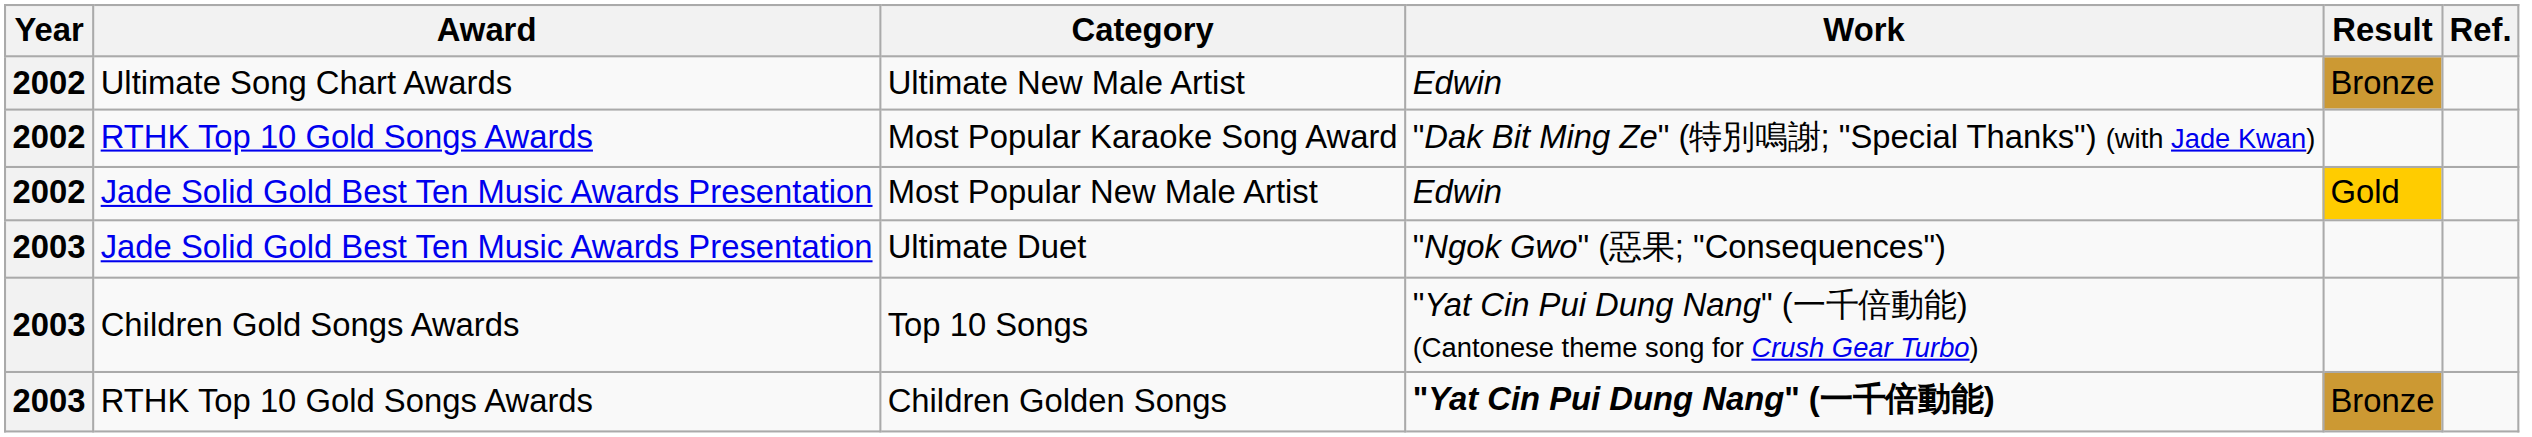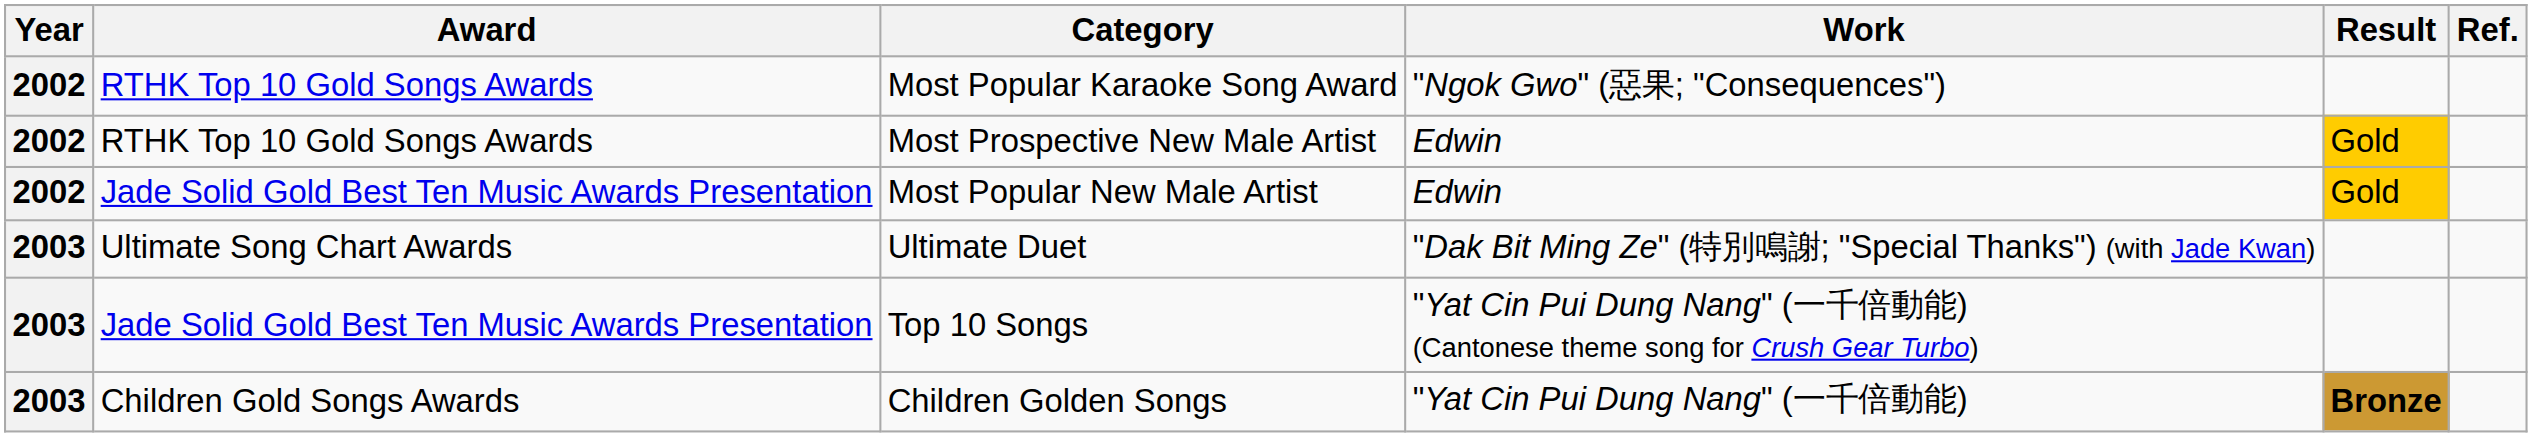- row: 2002 | Ultimate Song Chart Awards | Ultimate New Male Artist | Edwin | Bronze
Most Popular Karaoke Song Award | Work: "Dak Bit Ming Ze" (特別鳴謝; "Special Thanks") (with Jade Kwan) -> "Ngok Gwo" (惡果; "Consequences")
+ row: 2002 | RTHK Top 10 Gold Songs Awards | Most Prospective New Male Artist | Edwin | Gold
Ultimate Duet | Award: Jade Solid Gold Best Ten Music Awards Presentation -> Ultimate Song Chart Awards
Ultimate Duet | Work: "Ngok Gwo" (惡果; "Consequences") -> "Dak Bit Ming Ze" (特別鳴謝; "Special Thanks") (with Jade Kwan)
Top 10 Songs | Award: Children Gold Songs Awards -> Jade Solid Gold Best Ten Music Awards Presentation
Children Golden Songs | Award: RTHK Top 10 Gold Songs Awards -> Children Gold Songs Awards
Children Golden Songs | Work: bold -> normal
Children Golden Songs | Result: normal -> bold
